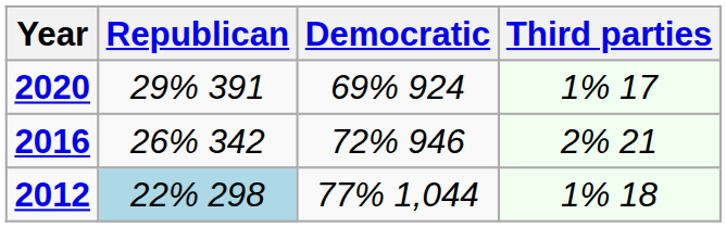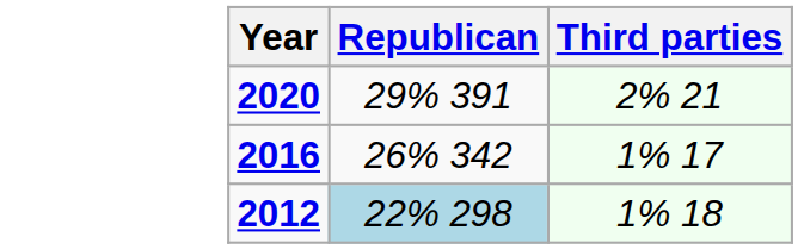- column: Democratic | 69% 924 | 72% 946 | 77% 1,044
2020 | Third parties: 1% 17 -> 2% 21
2016 | Third parties: 2% 21 -> 1% 17
